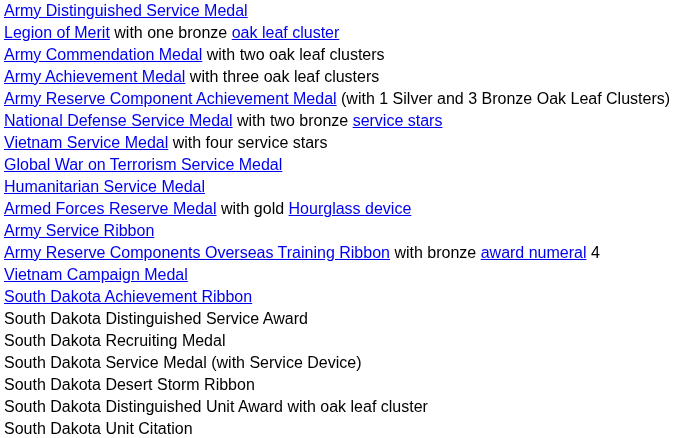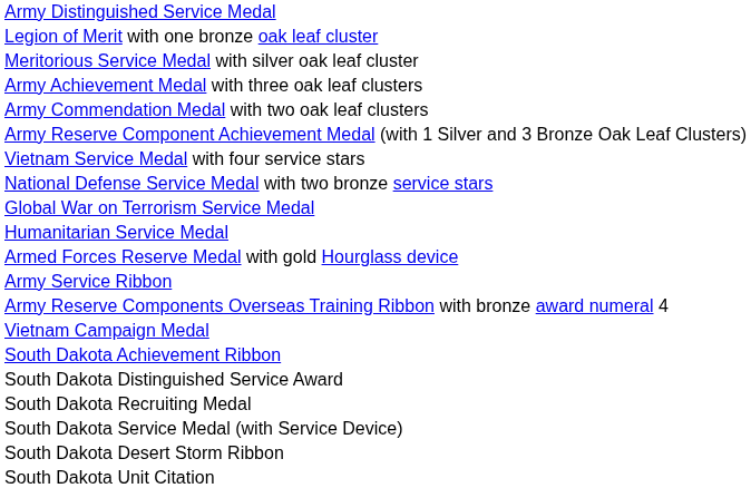+ row: Meritorious Service Medal with silver oak leaf cluster
rows swapped: Army Commendation Medal with two oak leaf clusters <-> Army Achievement Medal with three oak leaf clusters
rows swapped: National Defense Service Medal with two bronze service stars <-> Vietnam Service Medal with four service stars
- row: South Dakota Distinguished Unit Award with oak leaf cluster
